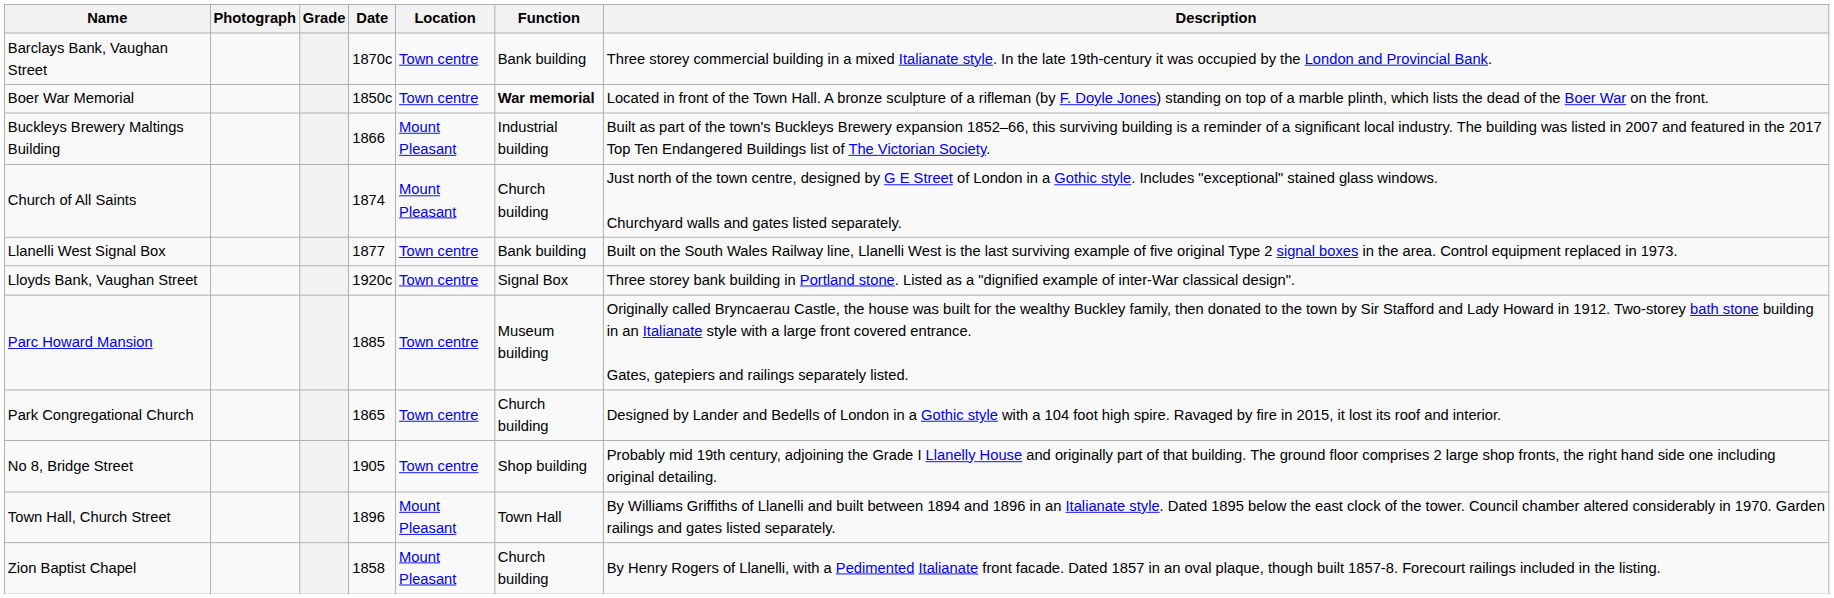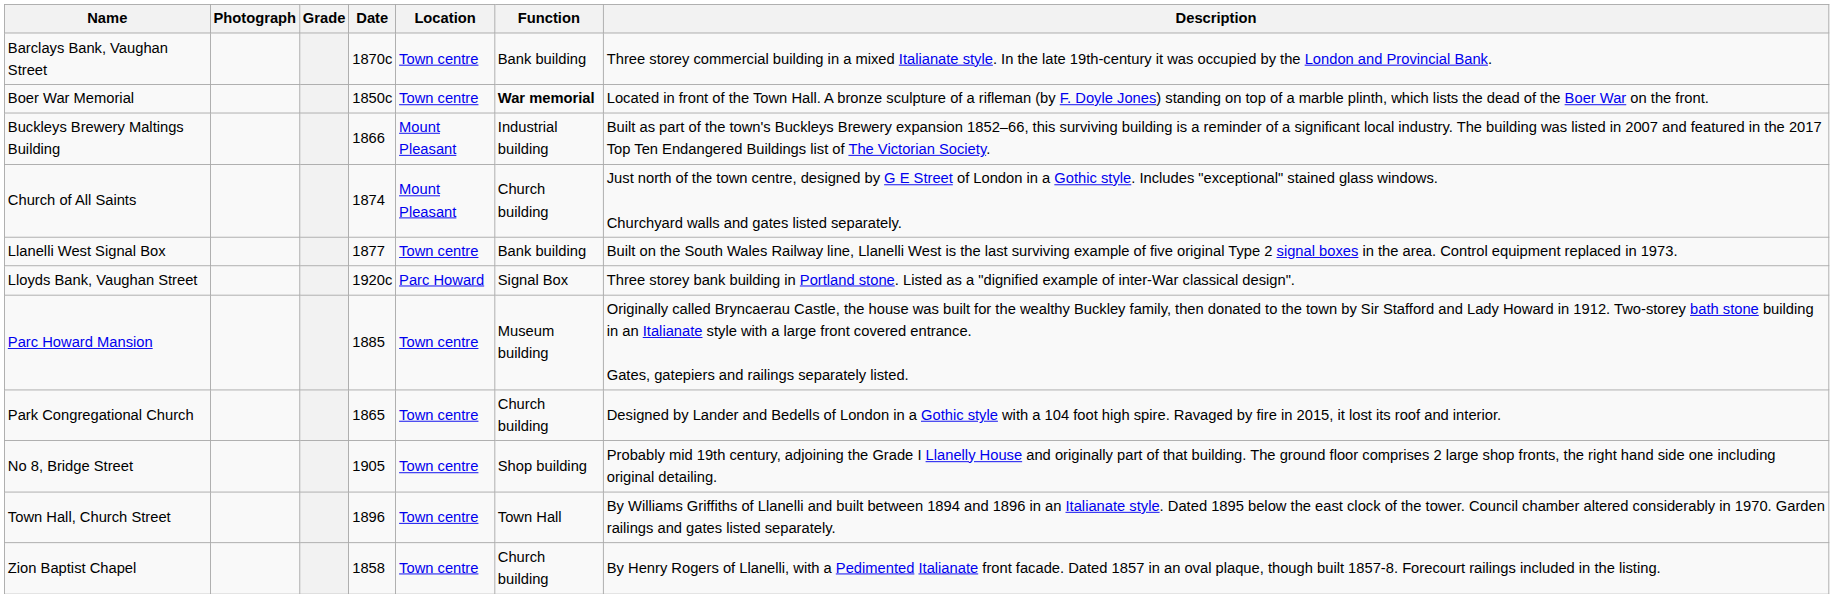Lloyds Bank, Vaughan Street | Location: Town centre -> Parc Howard
Town Hall, Church Street | Location: Mount Pleasant -> Town centre
Zion Baptist Chapel | Location: Mount Pleasant -> Town centre
